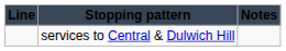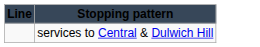- column: Notes
